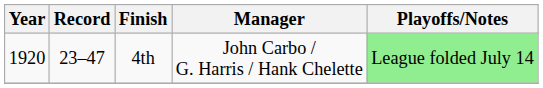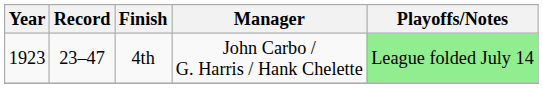4th | Year: 1920 -> 1923
